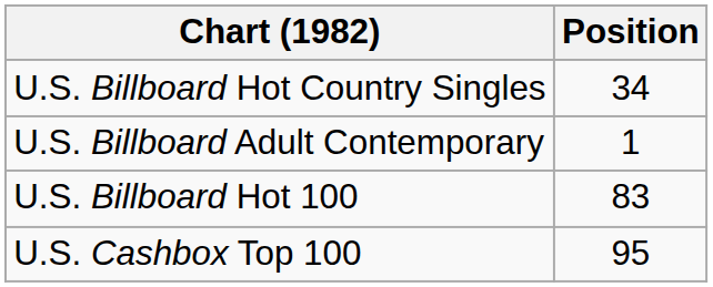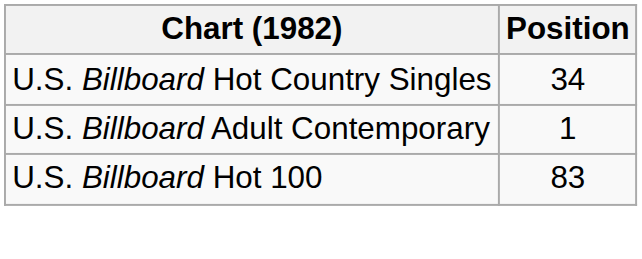- row: U.S. Cashbox Top 100 | 95
